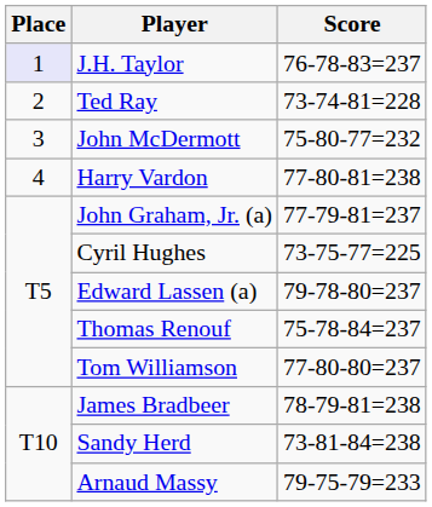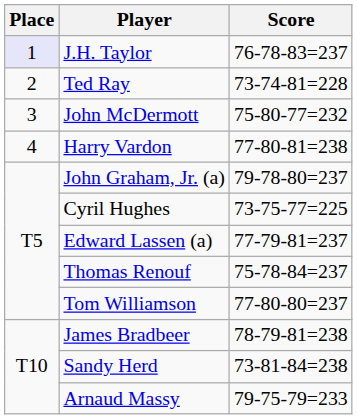John Graham, Jr. (a) | Score: 77-79-81=237 -> 79-78-80=237
Edward Lassen (a) | Score: 79-78-80=237 -> 77-79-81=237
